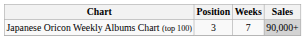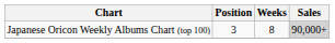Japanese Oricon Weekly Albums Chart (top 100) | Weeks: 7 -> 8
